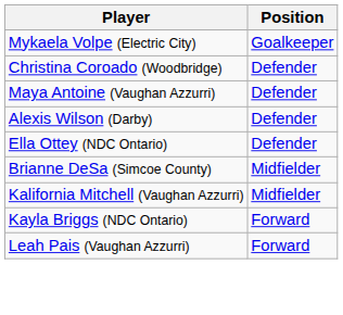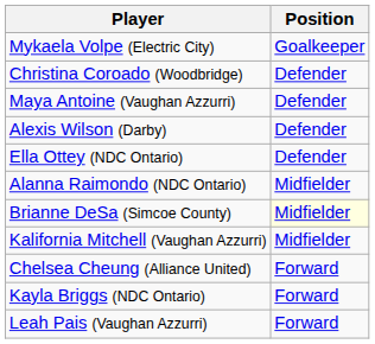+ row: Alanna Raimondo (NDC Ontario) | Midfielder
Brianne DeSa (Simcoe County) | Position: no background -> lightyellow background
+ row: Chelsea Cheung (Alliance United) | Forward
